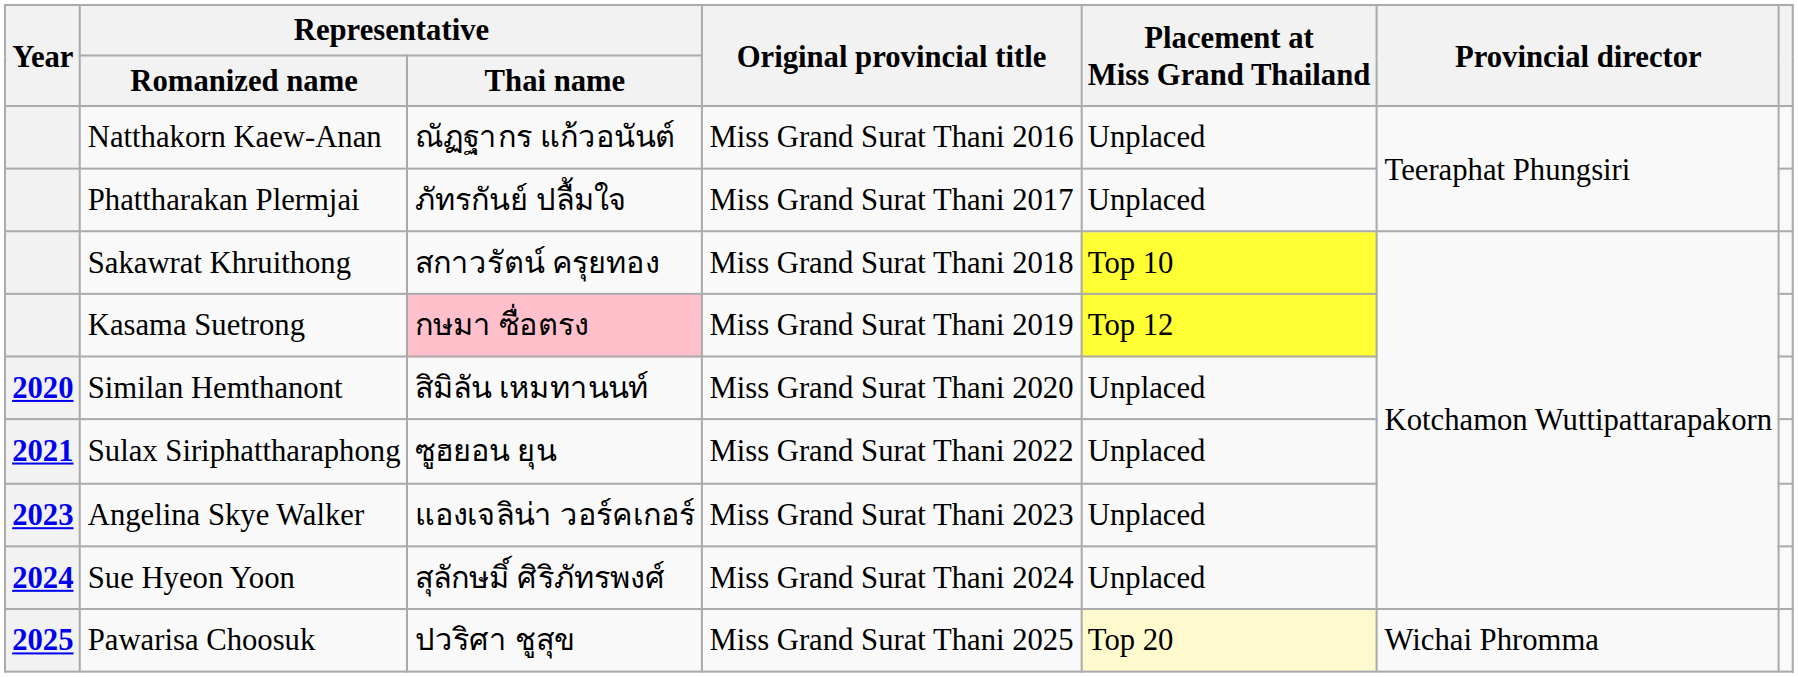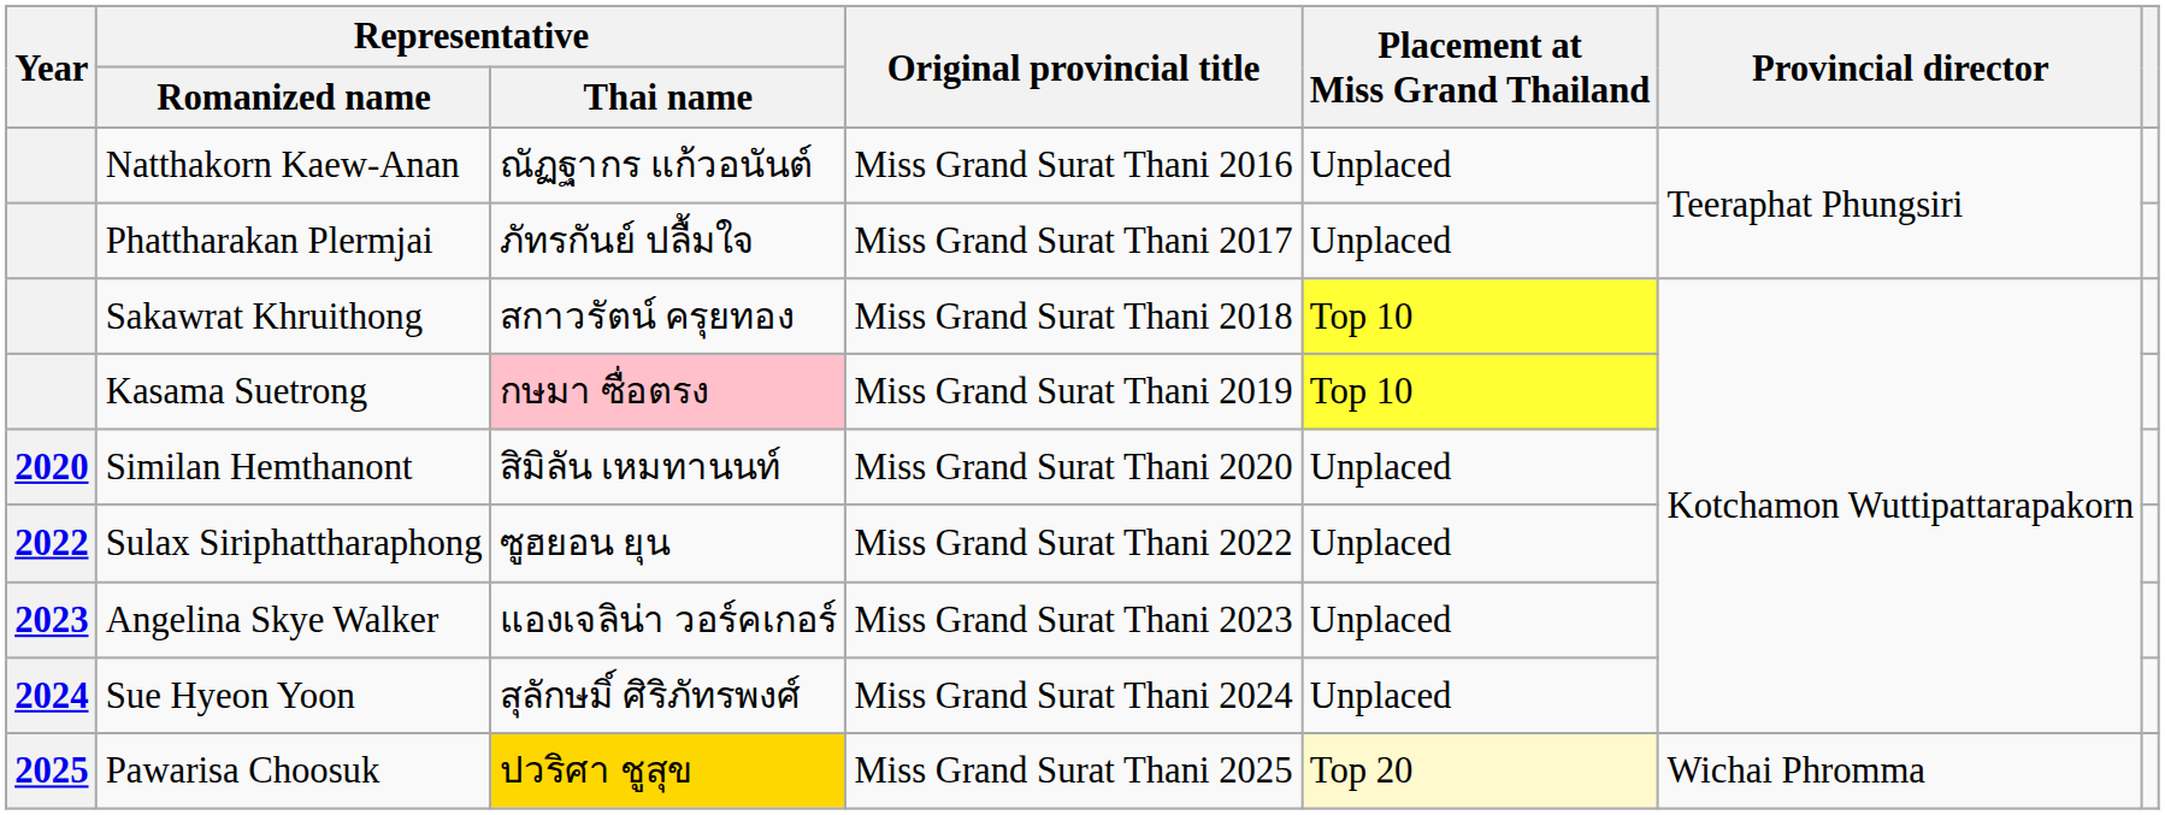Kasama Suetrong | Placement at Miss Grand Thailand: Top 12 -> Top 10
Sulax Siriphattharaphong | Year: 2021 -> 2022
Pawarisa Choosuk | Representative / Thai name: no background -> gold background
